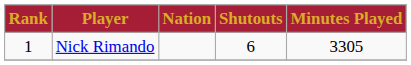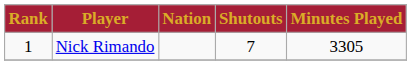Nick Rimando | Shutouts: 6 -> 7
